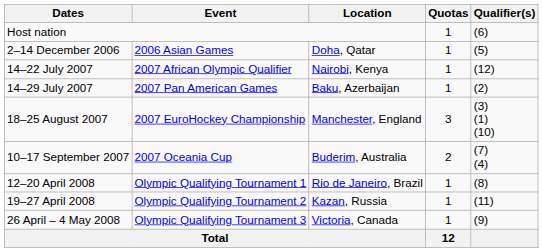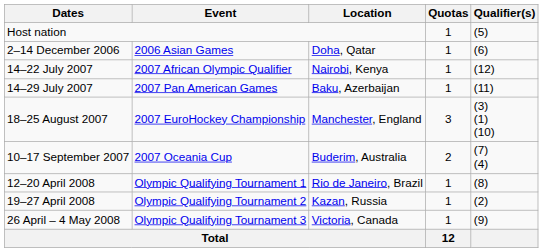Host nation | Qualifier(s): (6) -> (5)
2–14 December 2006 | Qualifier(s): (5) -> (6)
14–29 July 2007 | Qualifier(s): (2) -> (11)
19–27 April 2008 | Qualifier(s): (11) -> (2)
